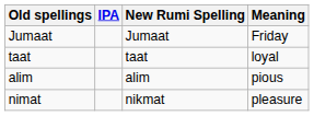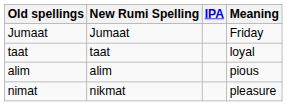columns swapped: New Rumi Spelling <-> IPA
